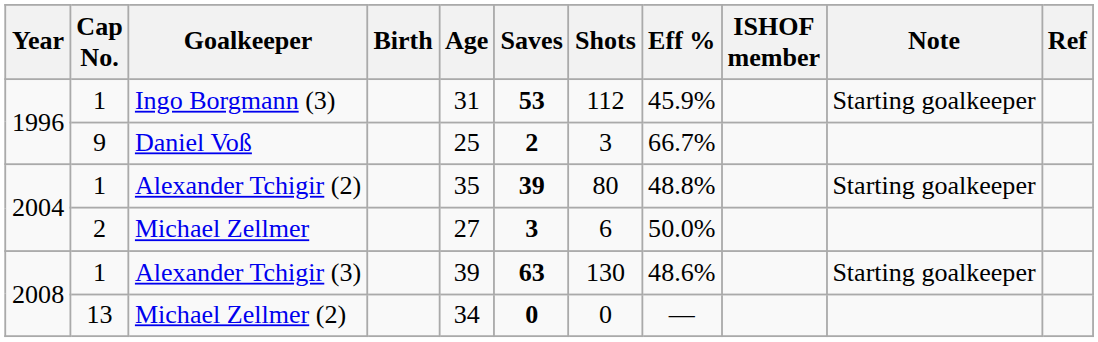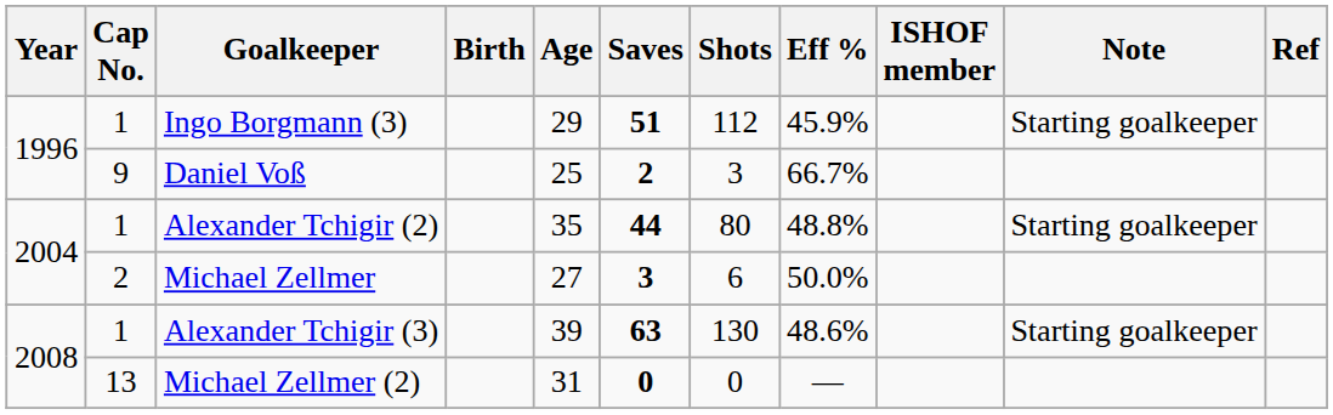Ingo Borgmann (3) | Age: 31 -> 29
Ingo Borgmann (3) | Saves: 53 -> 51
Alexander Tchigir (2) | Saves: 39 -> 44
Michael Zellmer (2) | Age: 34 -> 31
